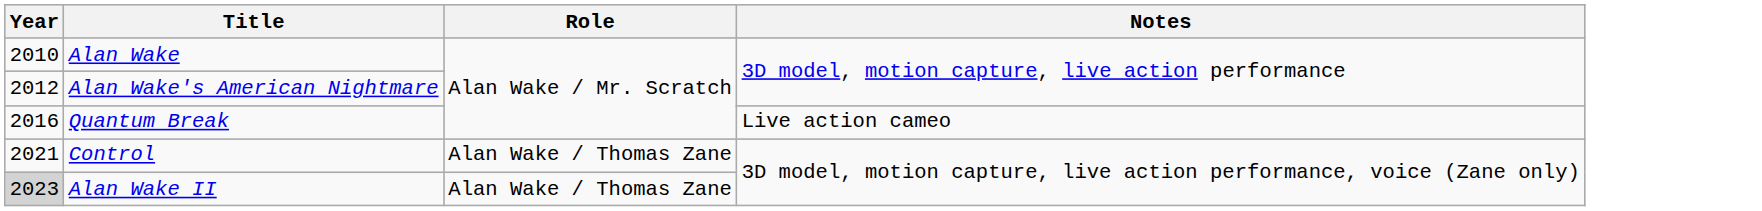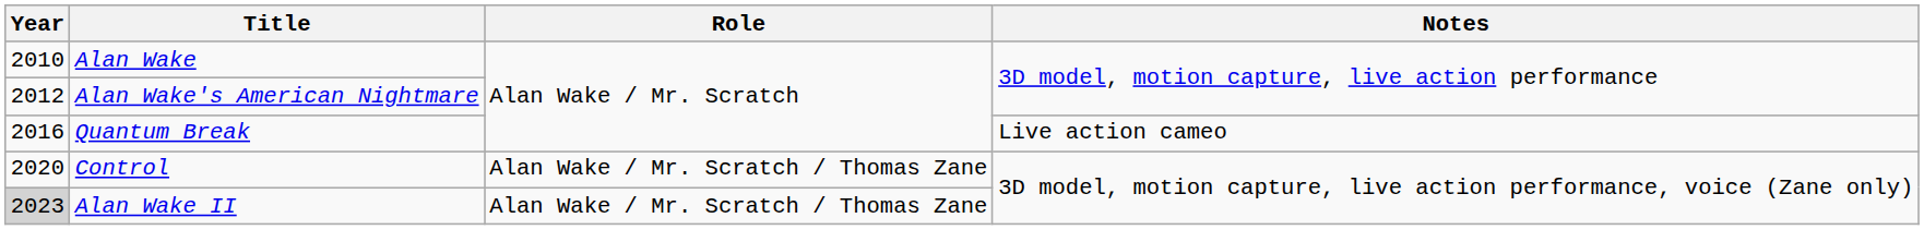Control | Year: 2021 -> 2020
Control | Role: Alan Wake / Thomas Zane -> Alan Wake / Mr. Scratch / Thomas Zane
Alan Wake II | Role: Alan Wake / Thomas Zane -> Alan Wake / Mr. Scratch / Thomas Zane
